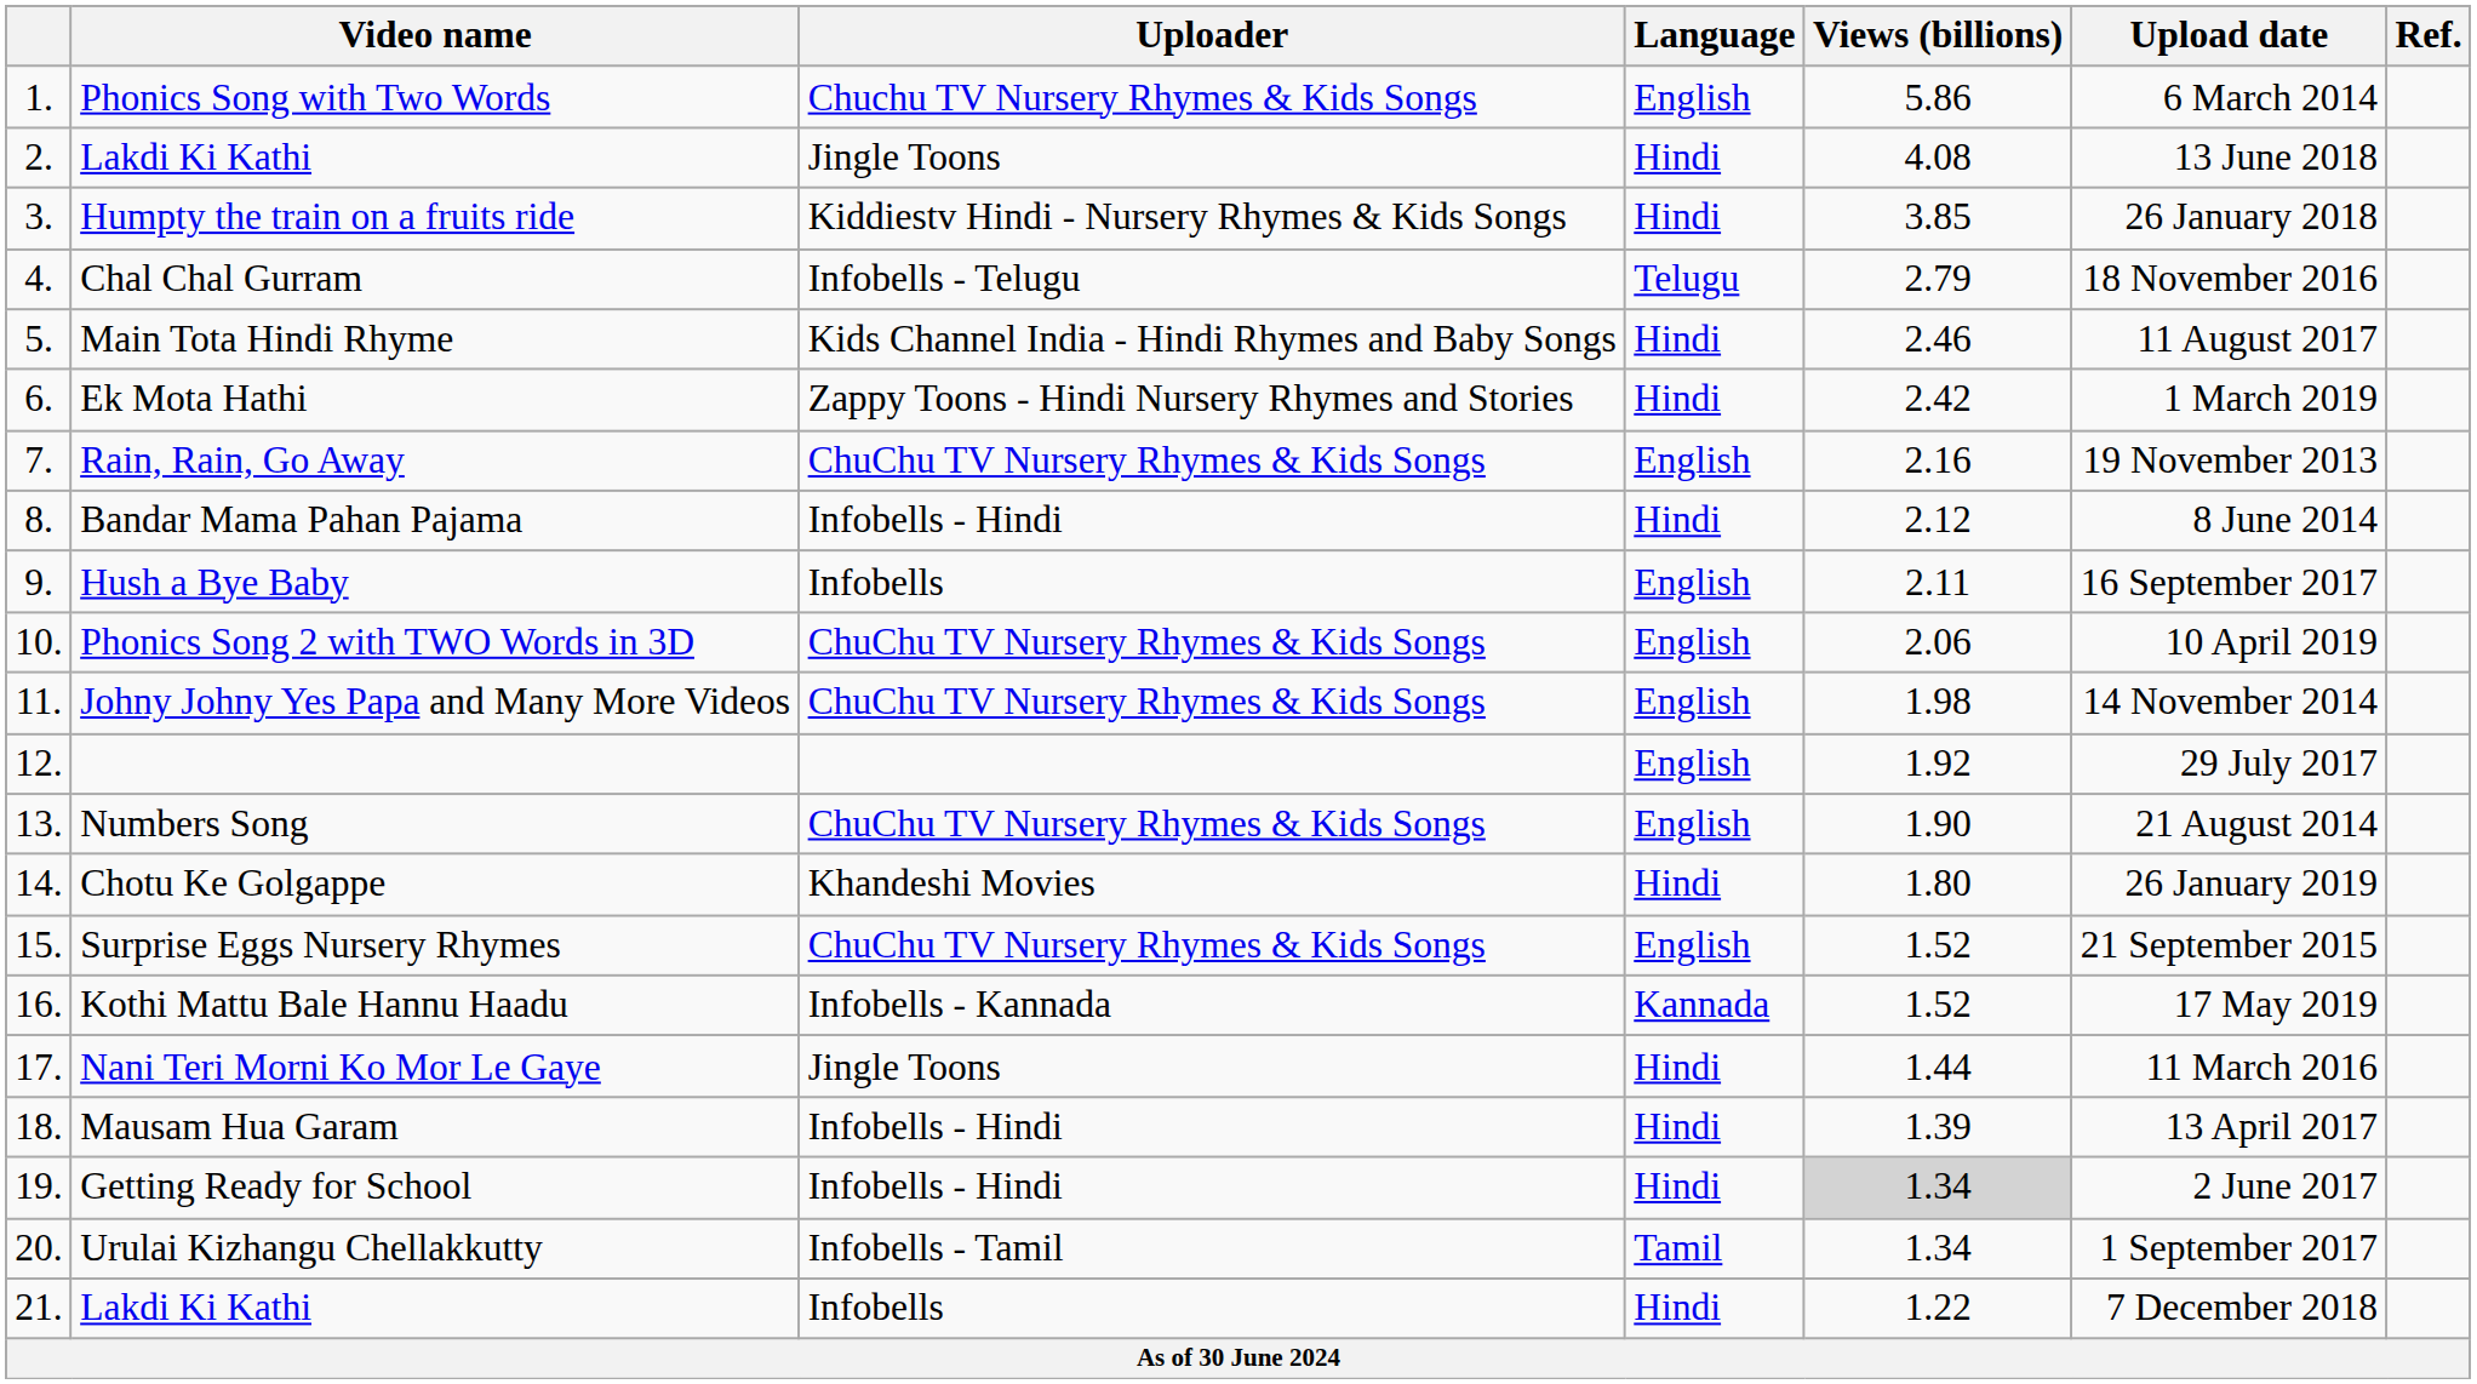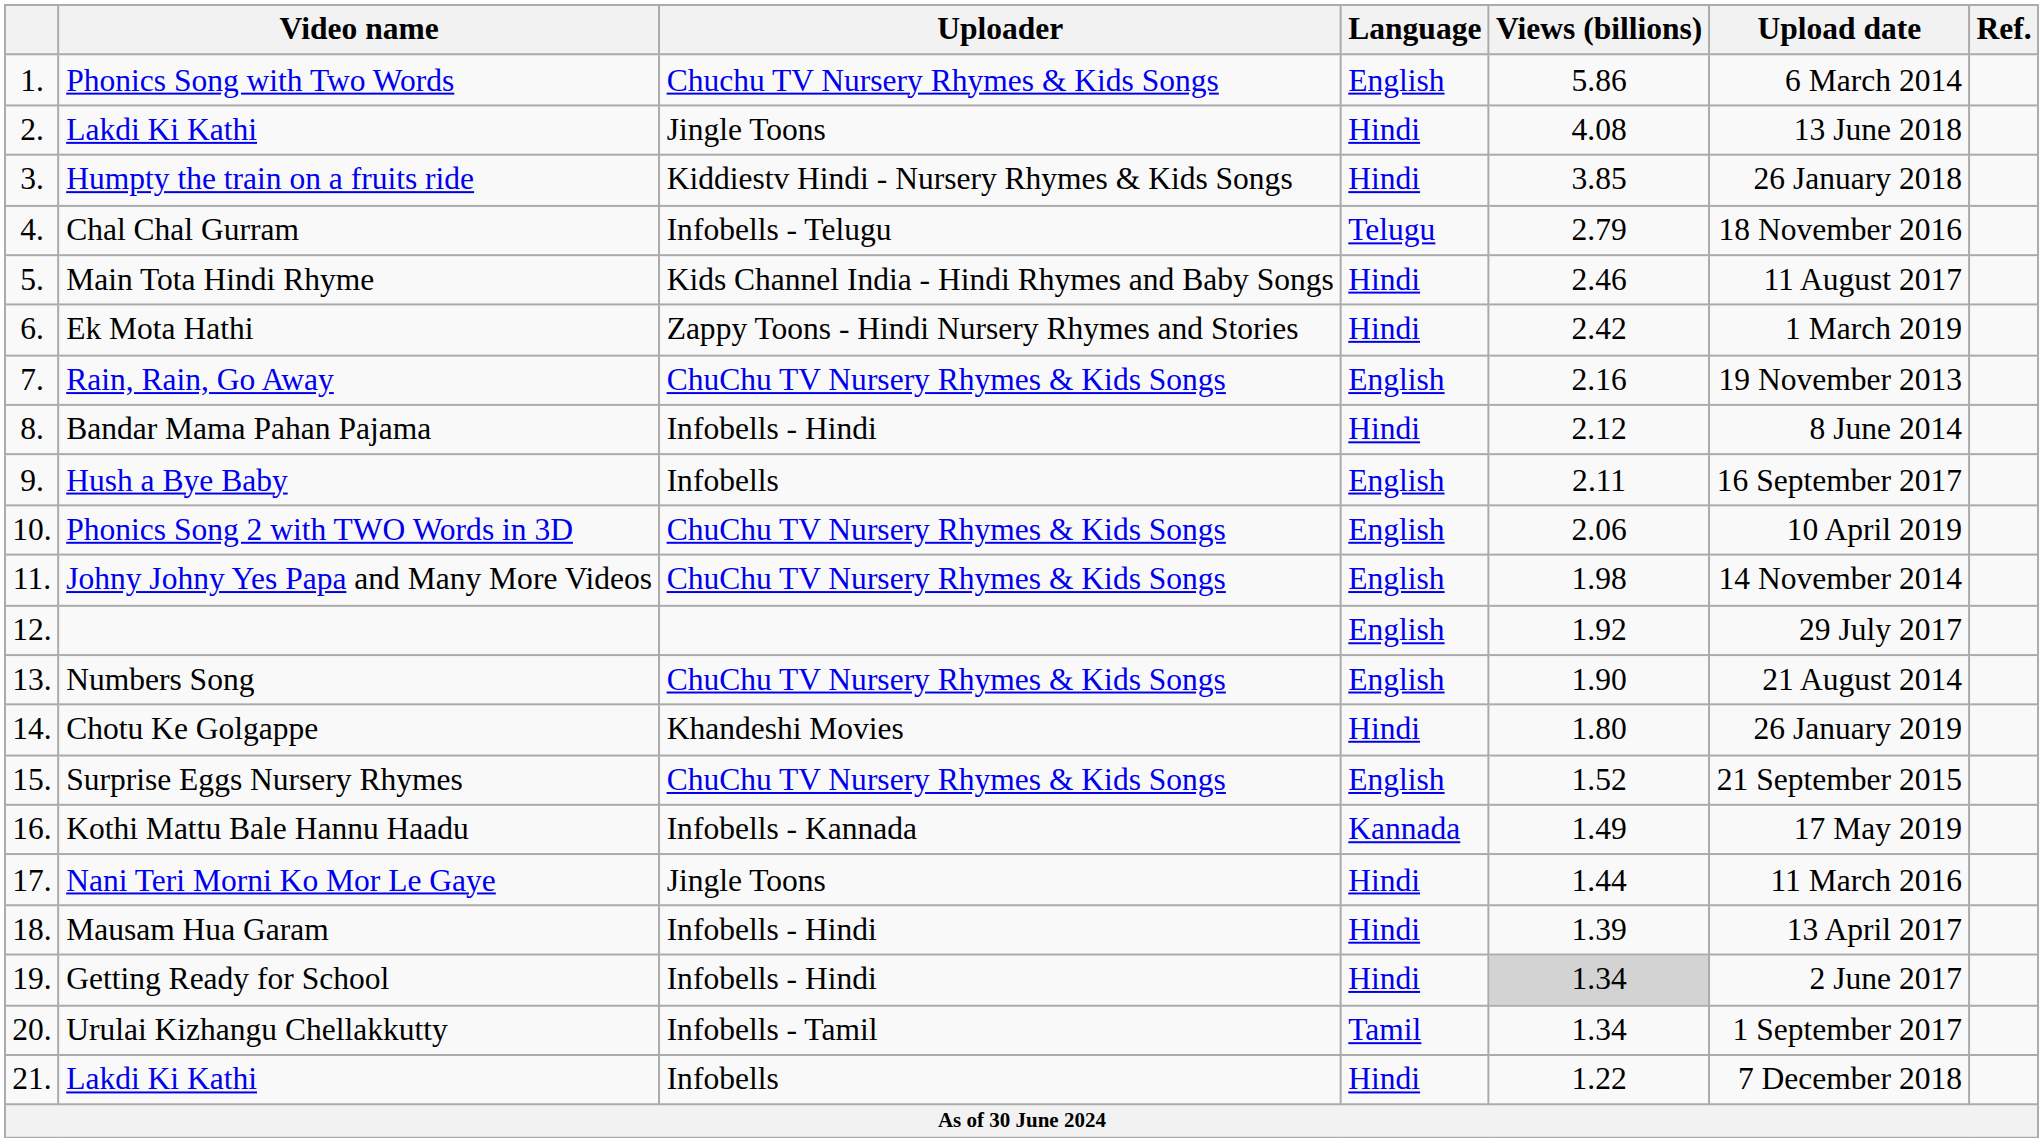Kothi Mattu Bale Hannu Haadu | Views (billions): 1.52 -> 1.49
